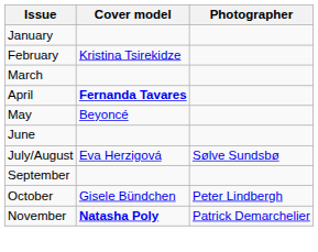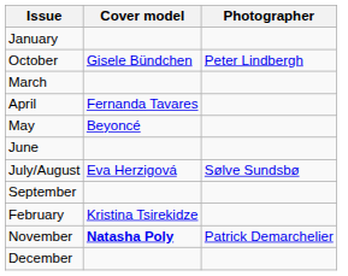rows swapped: February <-> October
April | Cover model: bold -> normal
+ row: December
